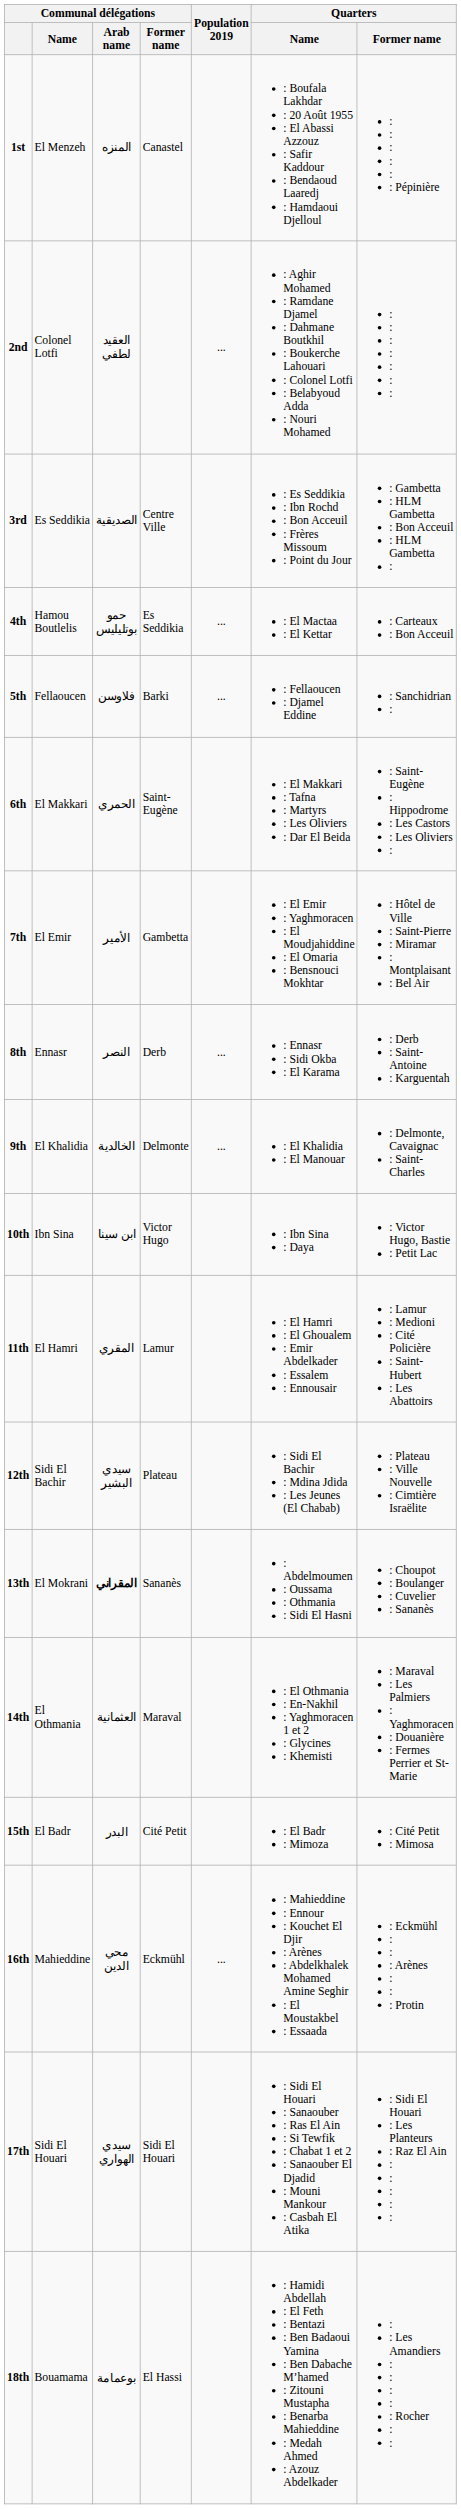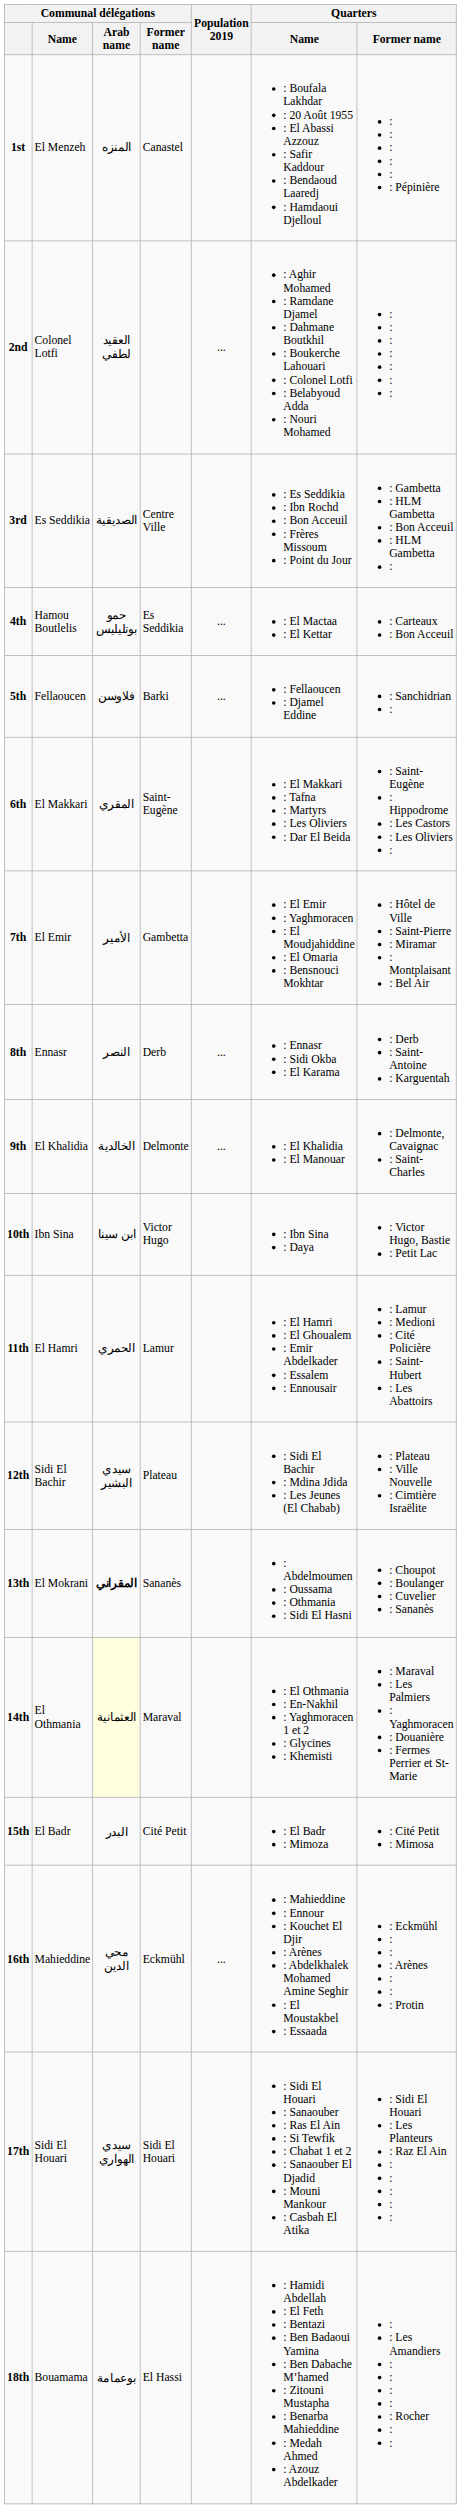6th | Communal délégations / Arab name: الحمري -> المقري
11th | Communal délégations / Arab name: المقري -> الحمري
14th | Communal délégations / Arab name: no background -> lightyellow background
